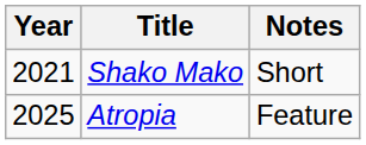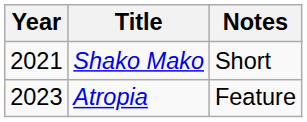Atropia | Year: 2025 -> 2023
